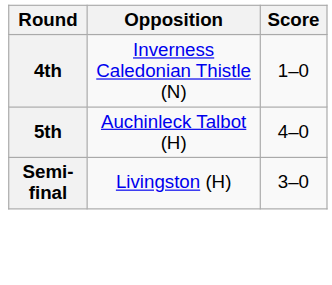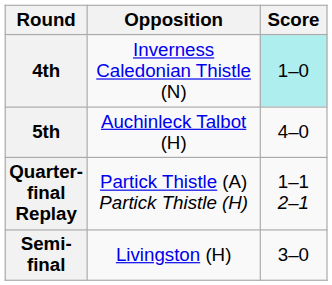4th | Score: no background -> paleturquoise background
+ row: Quarter-final Replay | Partick Thistle (A) Partick Thistle (H) | 1–1 2–1
